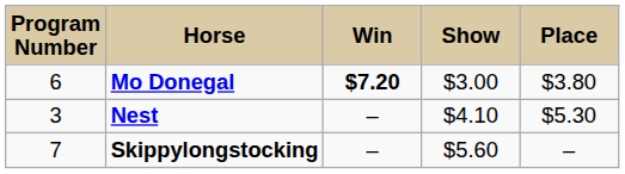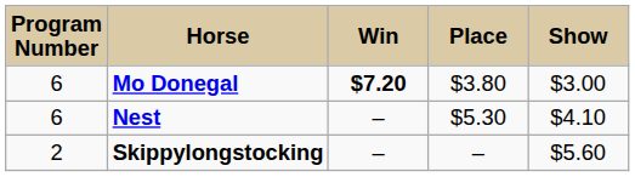columns swapped: Place <-> Show
Nest | Program Number: 3 -> 6
Skippylongstocking | Program Number: 7 -> 2
